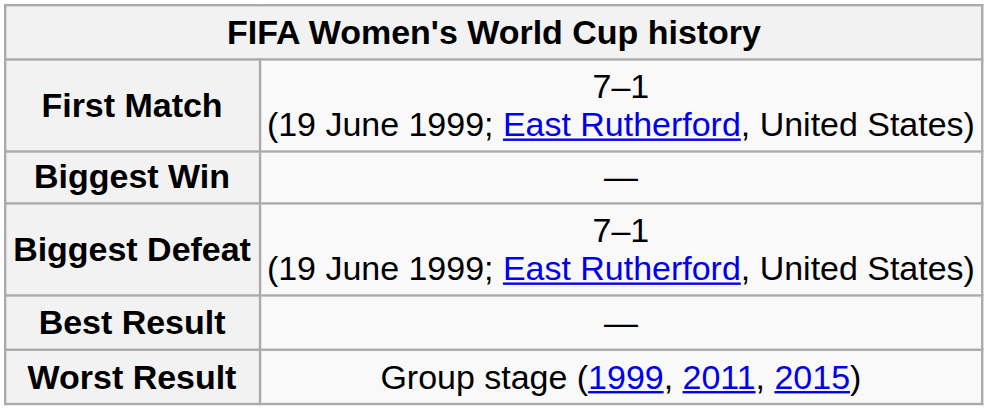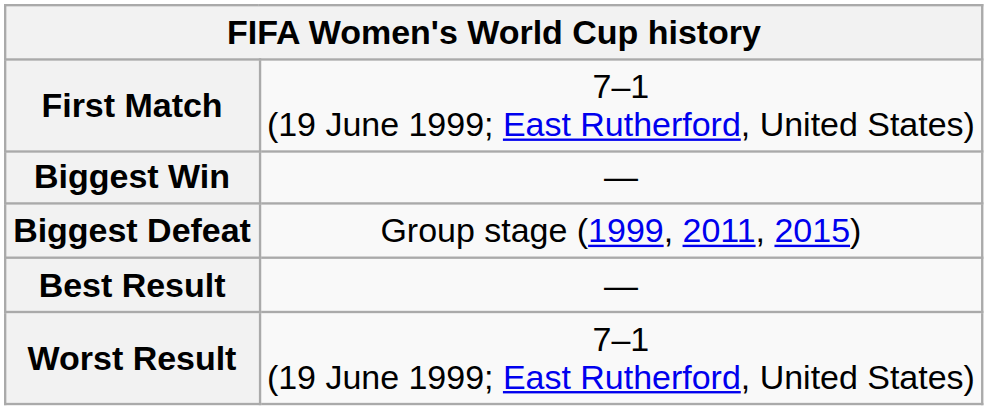Biggest Defeat | column 2: 7–1 (19 June 1999; East Rutherford, United States) -> Group stage (1999, 2011, 2015)
Worst Result | column 2: Group stage (1999, 2011, 2015) -> 7–1 (19 June 1999; East Rutherford, United States)
